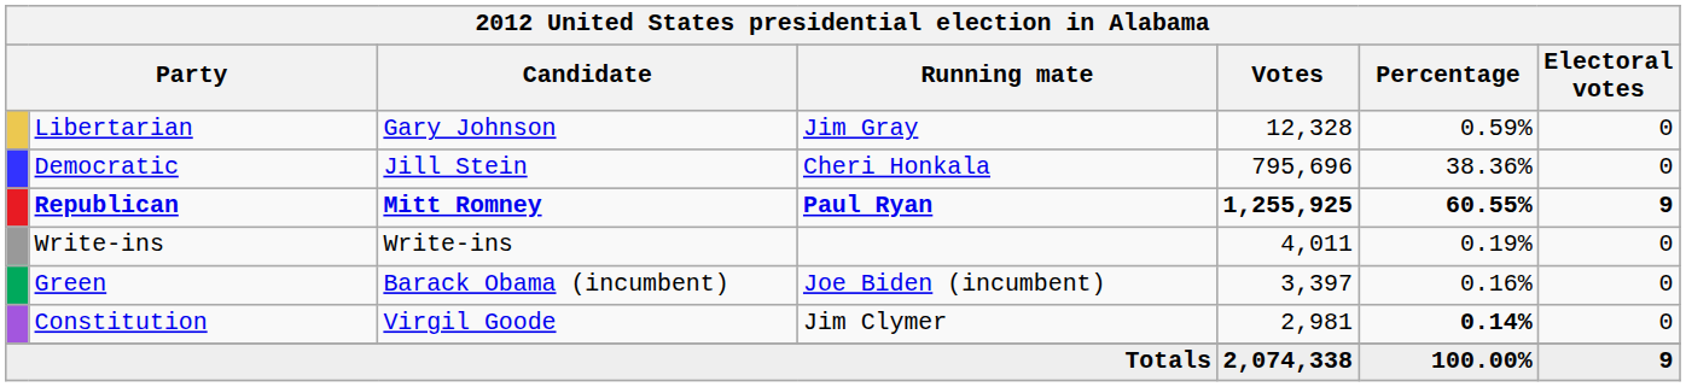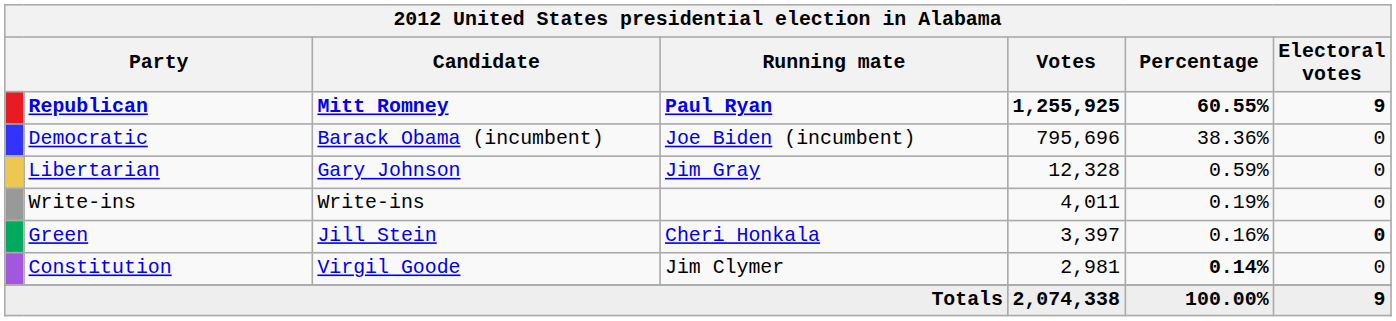rows swapped: Republican <-> Libertarian
Democratic | Candidate: Jill Stein -> Barack Obama (incumbent)
Democratic | Running mate: Cheri Honkala -> Joe Biden (incumbent)
Green | Candidate: Barack Obama (incumbent) -> Jill Stein
Green | Running mate: Joe Biden (incumbent) -> Cheri Honkala
Green | Electoral votes: normal -> bold
